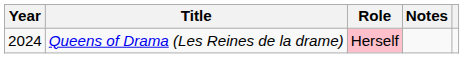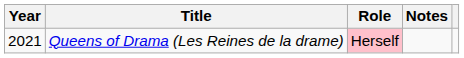Queens of Drama (Les Reines de la drame) | Year: 2024 -> 2021
